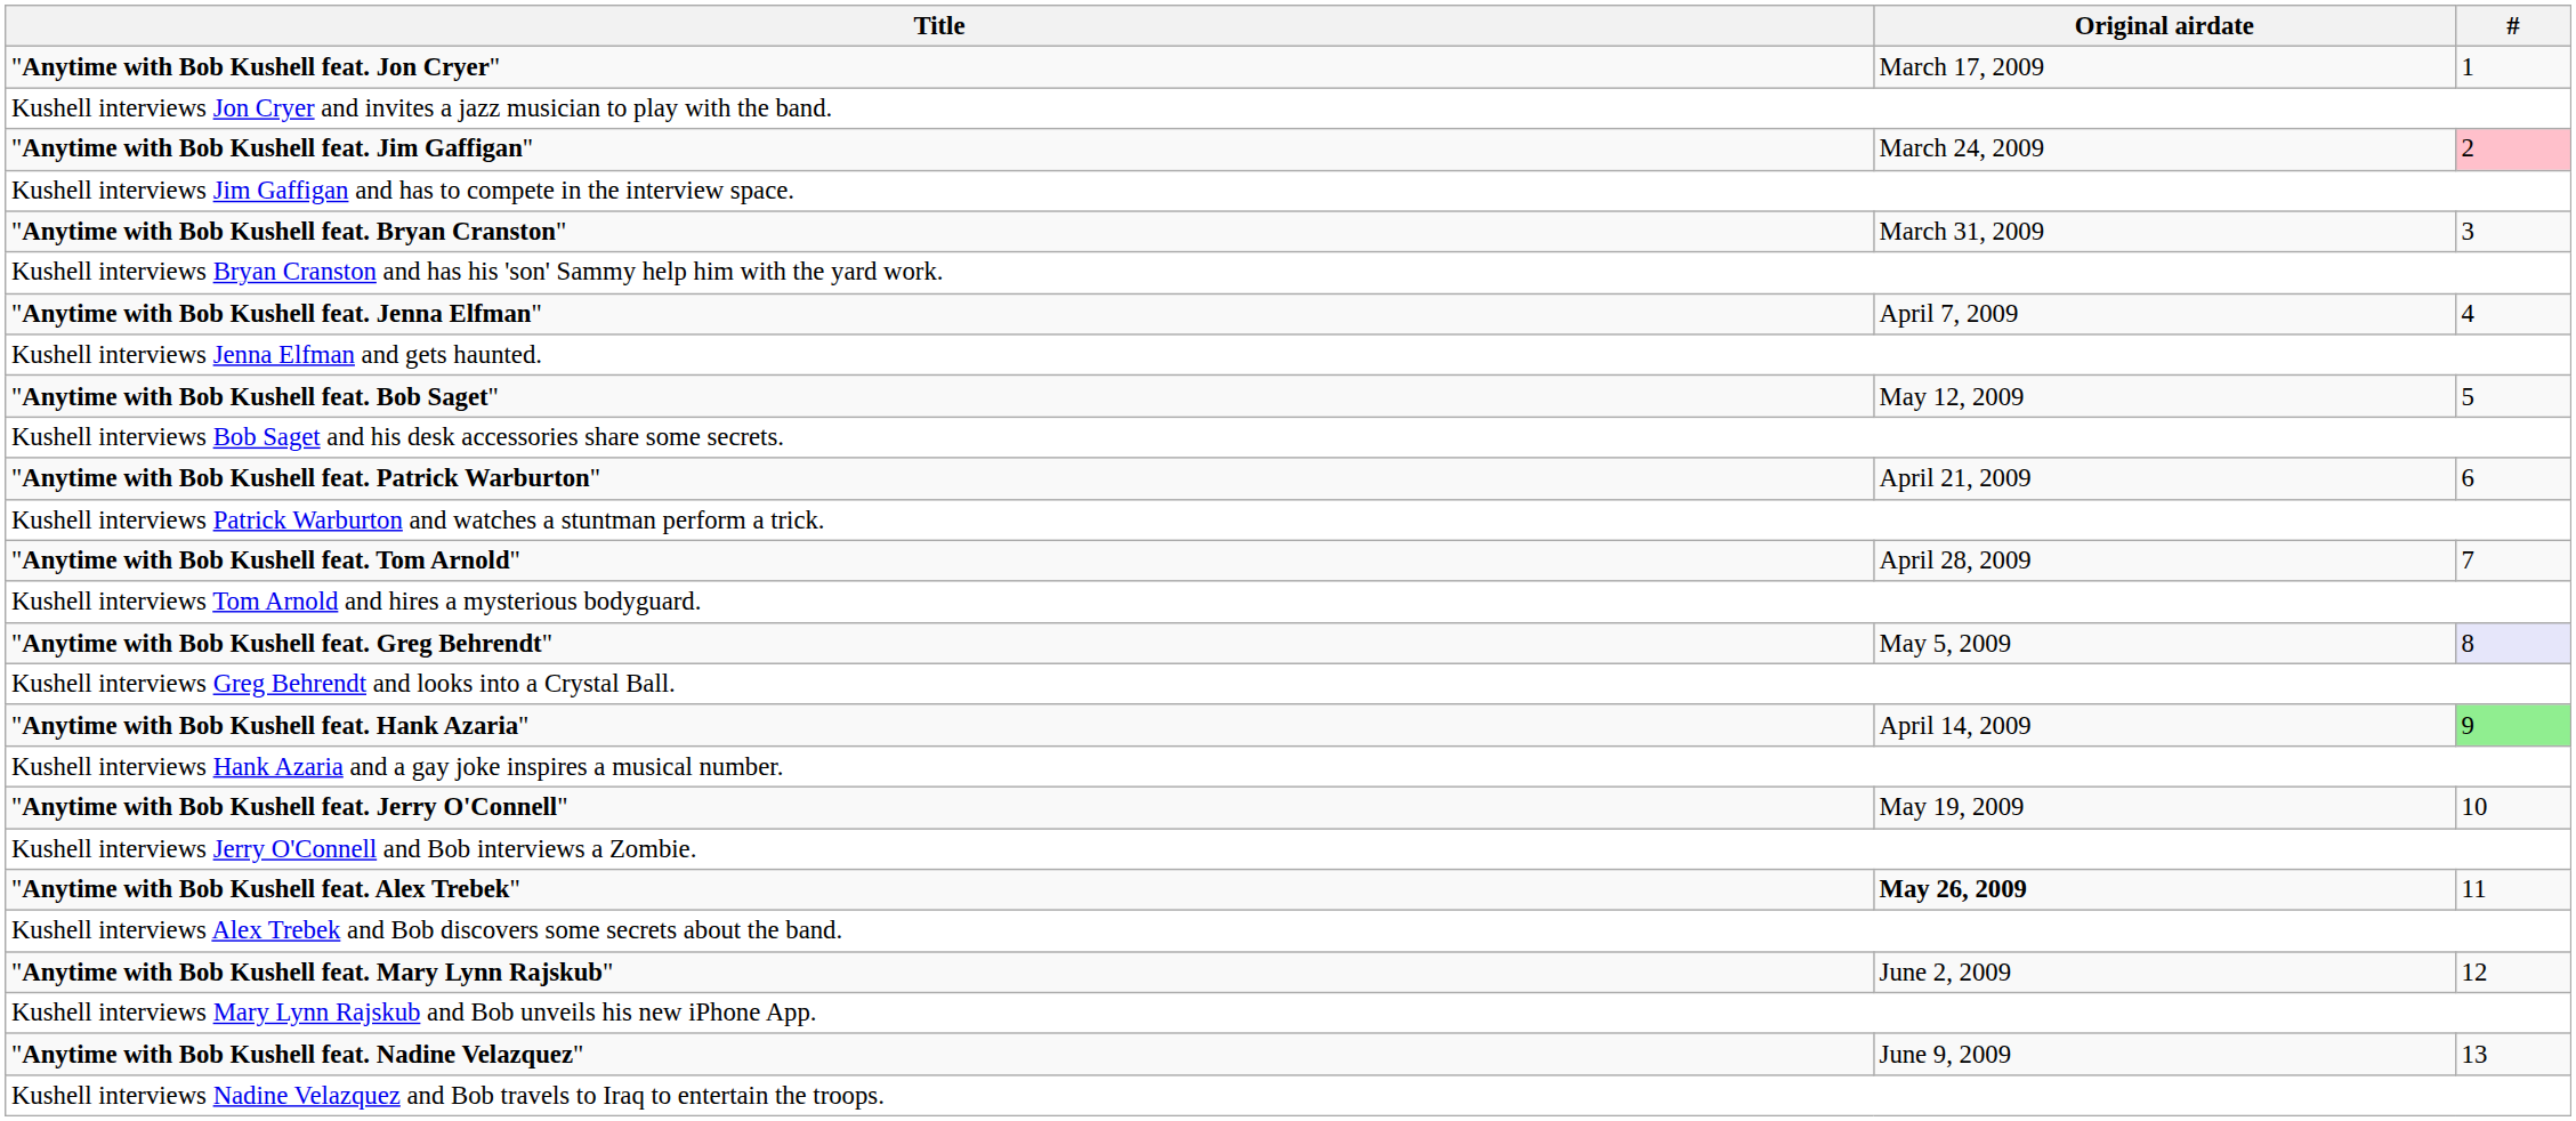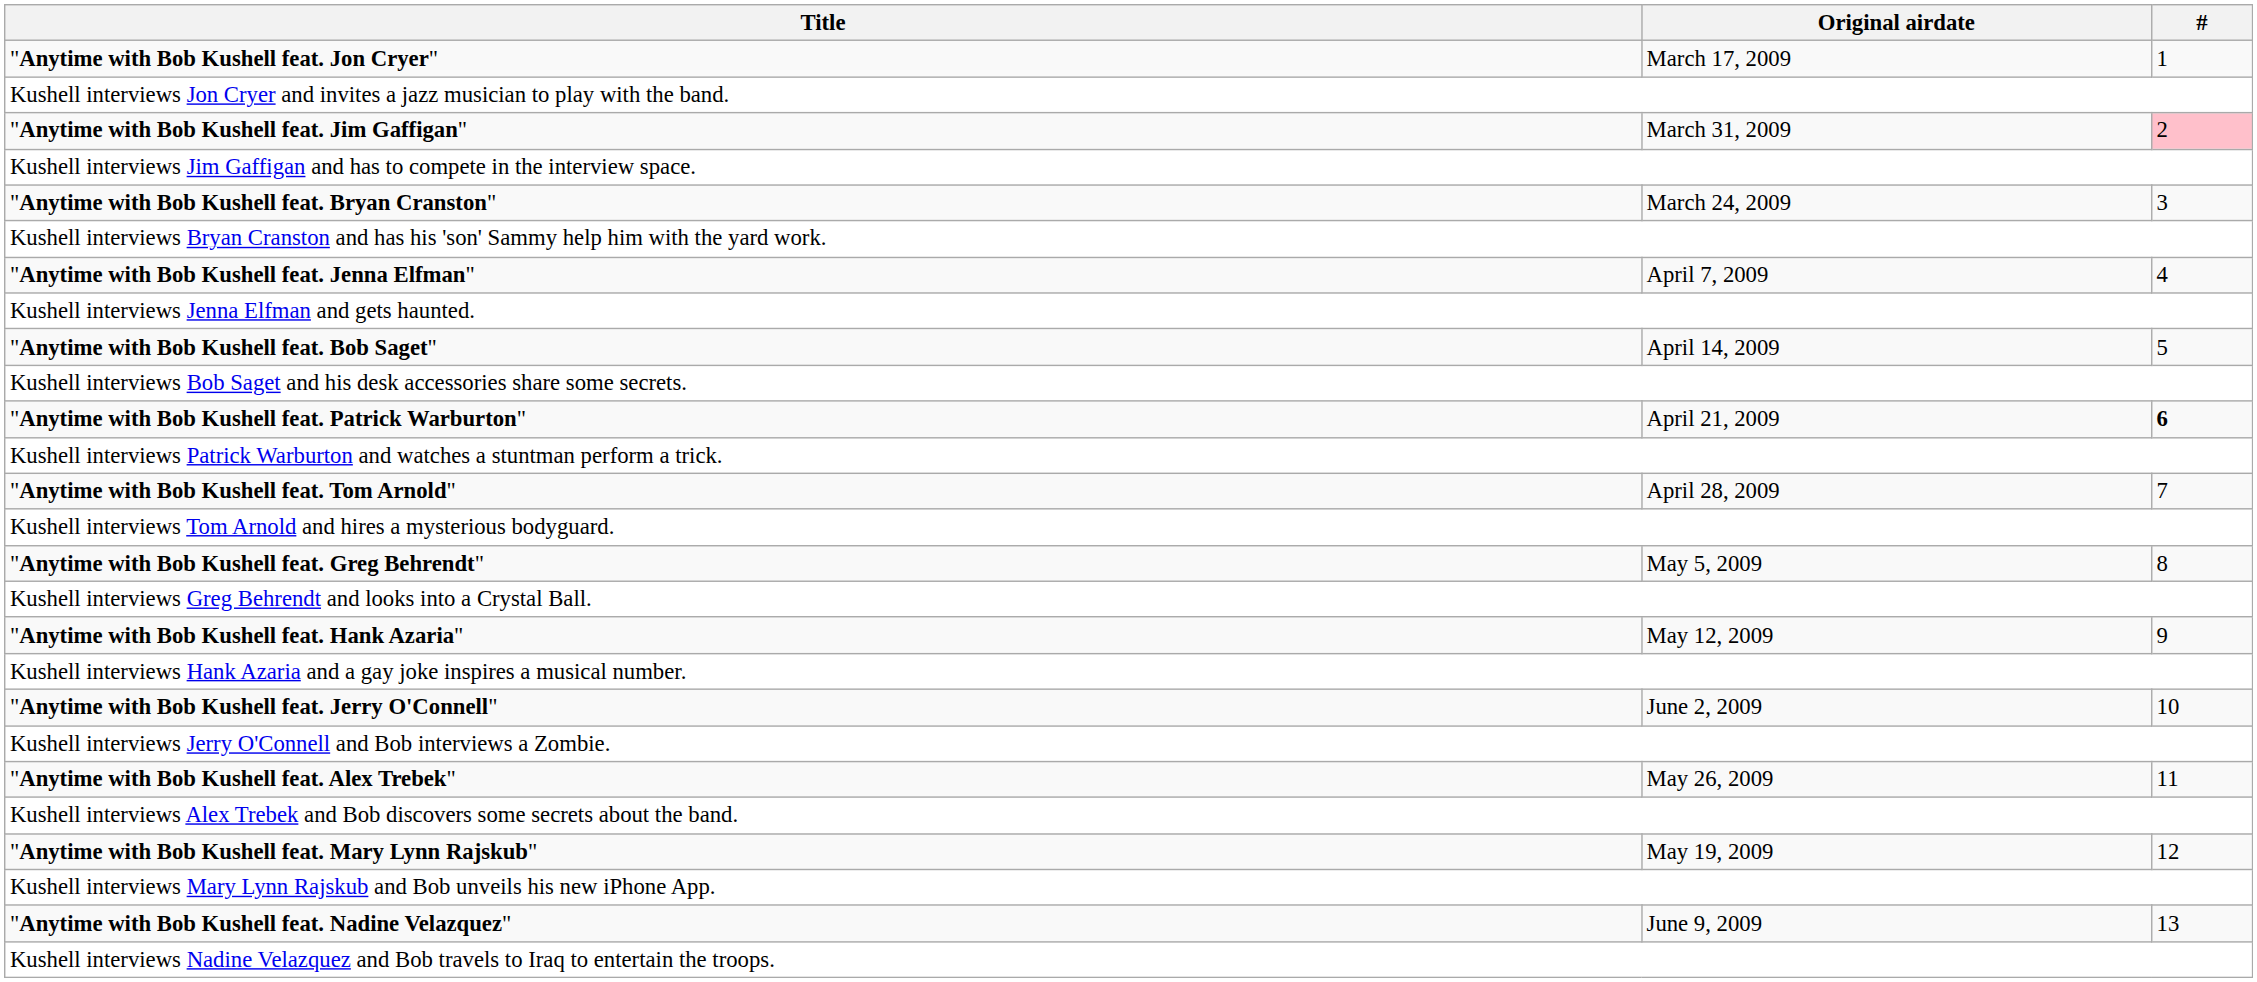"Anytime with Bob Kushell feat. Jim Gaffigan" | Original airdate: March 24, 2009 -> March 31, 2009
"Anytime with Bob Kushell feat. Bryan Cranston" | Original airdate: March 31, 2009 -> March 24, 2009
"Anytime with Bob Kushell feat. Bob Saget" | Original airdate: May 12, 2009 -> April 14, 2009
"Anytime with Bob Kushell feat. Patrick Warburton" | #: normal -> bold
"Anytime with Bob Kushell feat. Greg Behrendt" | #: lavender background -> no background
"Anytime with Bob Kushell feat. Hank Azaria" | Original airdate: April 14, 2009 -> May 12, 2009
"Anytime with Bob Kushell feat. Hank Azaria" | #: lightgreen background -> no background
"Anytime with Bob Kushell feat. Jerry O'Connell" | Original airdate: May 19, 2009 -> June 2, 2009
"Anytime with Bob Kushell feat. Alex Trebek" | Original airdate: bold -> normal
"Anytime with Bob Kushell feat. Mary Lynn Rajskub" | Original airdate: June 2, 2009 -> May 19, 2009
